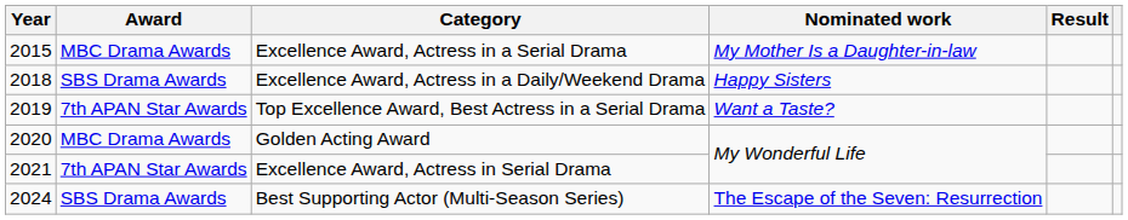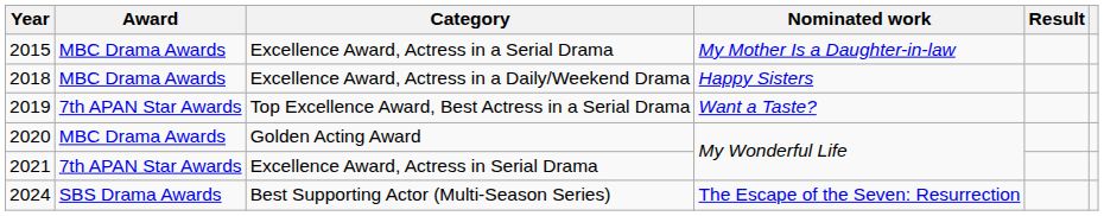Excellence Award, Actress in a Daily/Weekend Drama | Award: SBS Drama Awards -> MBC Drama Awards
